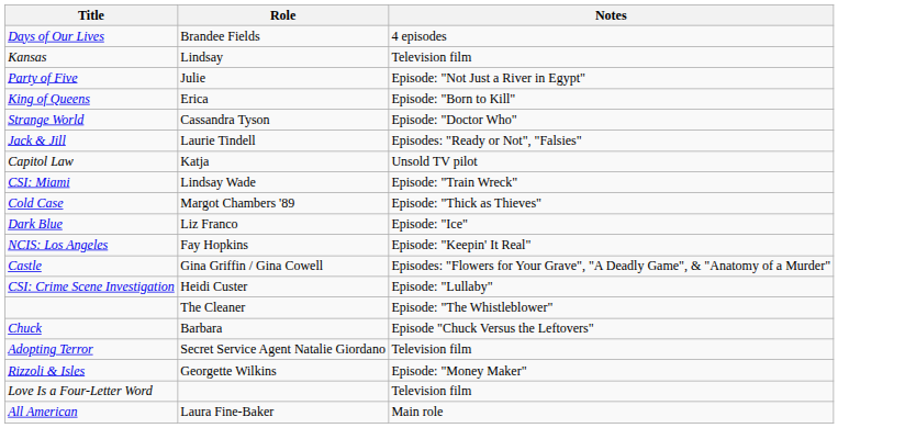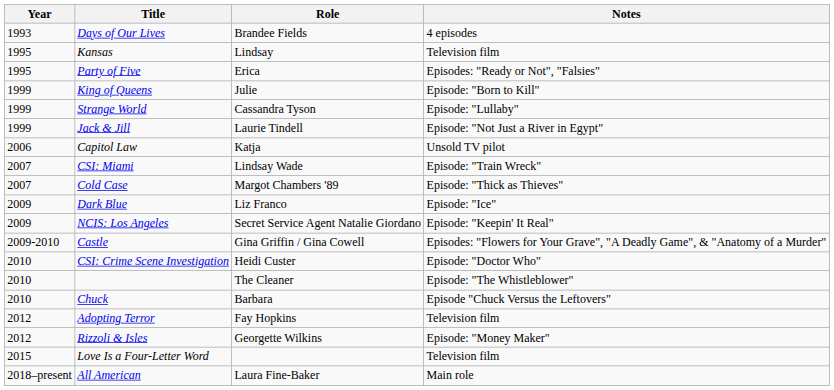+ column: Year | 1993 | 1995 | 1995 | 1999 | 1999 | 1999 | 2006 | 2007 | 2007 | 2009 | 2009 | 2009-2010 | 2010 | 2010 | 2010 | 2012 | 2012 | 2015 | 2018–present
Party of Five | Role: Julie -> Erica
Party of Five | Notes: Episode: "Not Just a River in Egypt" -> Episodes: "Ready or Not", "Falsies"
King of Queens | Role: Erica -> Julie
Strange World | Notes: Episode: "Doctor Who" -> Episode: "Lullaby"
Jack & Jill | Notes: Episodes: "Ready or Not", "Falsies" -> Episode: "Not Just a River in Egypt"
NCIS: Los Angeles | Role: Fay Hopkins -> Secret Service Agent Natalie Giordano
CSI: Crime Scene Investigation | Notes: Episode: "Lullaby" -> Episode: "Doctor Who"
Adopting Terror | Role: Secret Service Agent Natalie Giordano -> Fay Hopkins
